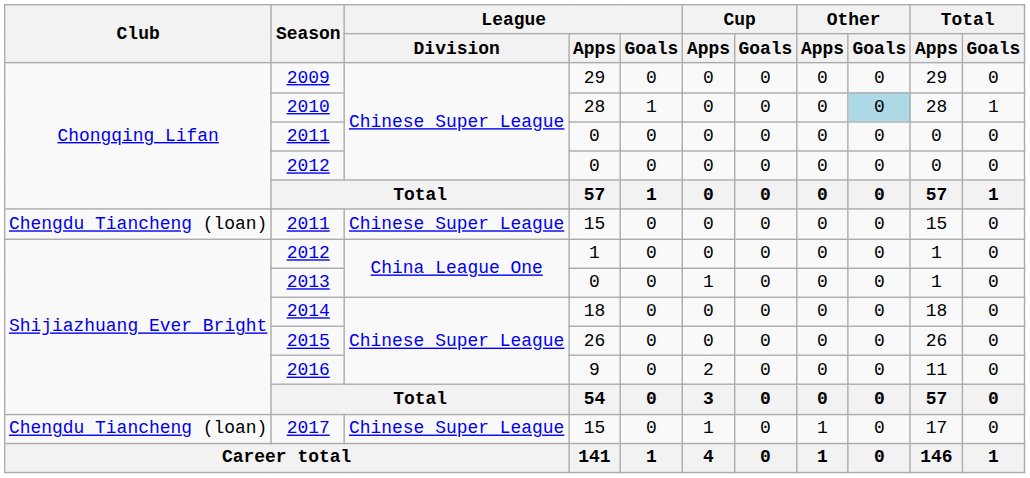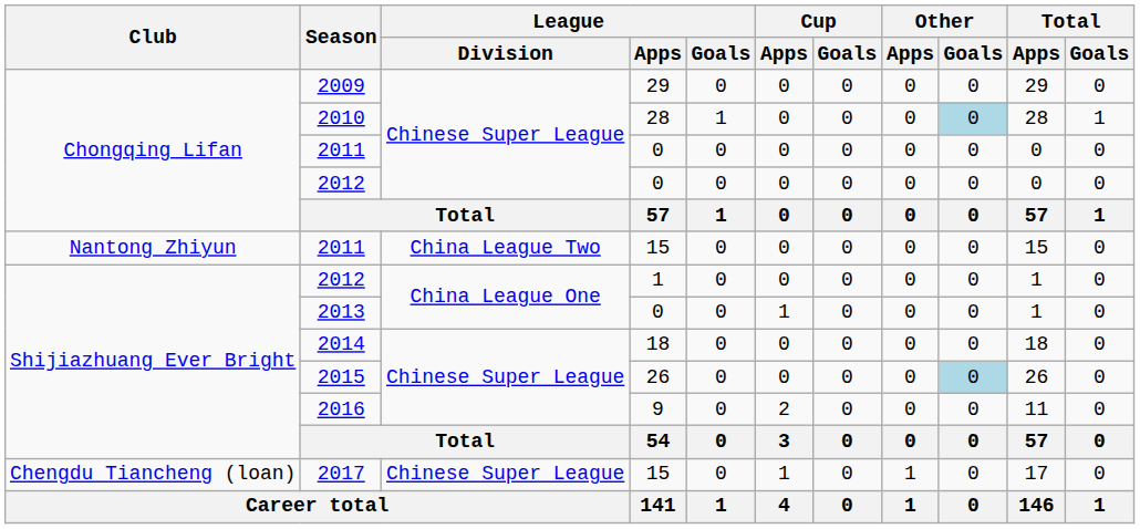2011 / 15 | Club: Chengdu Tiancheng (loan) -> Nantong Zhiyun
2011 / 15 | League / Division: Chinese Super League -> China League Two
2015 | Other / Goals: no background -> lightblue background
